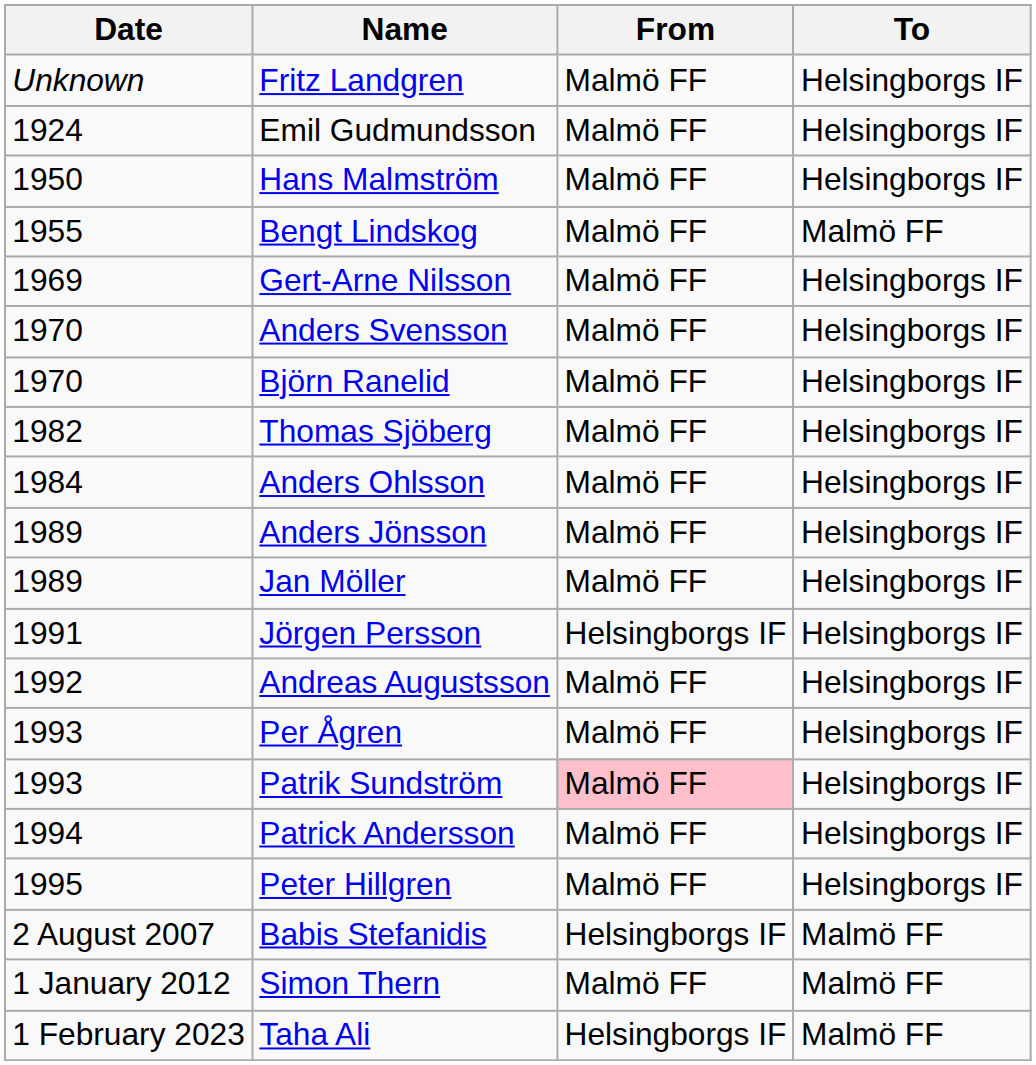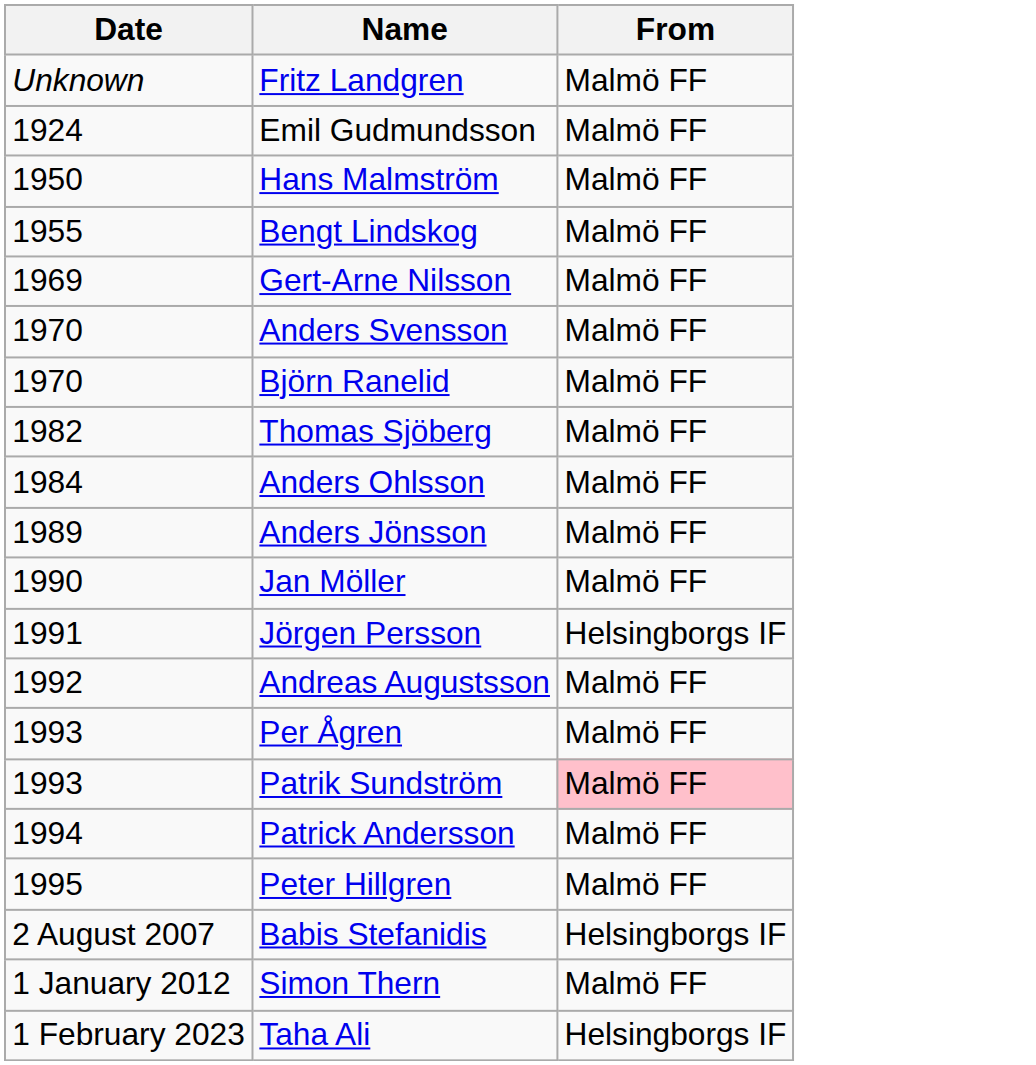- column: To | Helsingborgs IF | Helsingborgs IF | Helsingborgs IF | Malmö FF | Helsingborgs IF | Helsingborgs IF | Helsingborgs IF | Helsingborgs IF | Helsingborgs IF | Helsingborgs IF | Helsingborgs IF | Helsingborgs IF | Helsingborgs IF | Helsingborgs IF | Helsingborgs IF | Helsingborgs IF | Helsingborgs IF | Malmö FF | Malmö FF | Malmö FF
Jan Möller | Date: 1989 -> 1990
